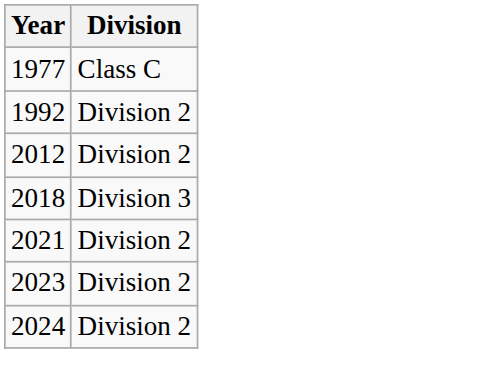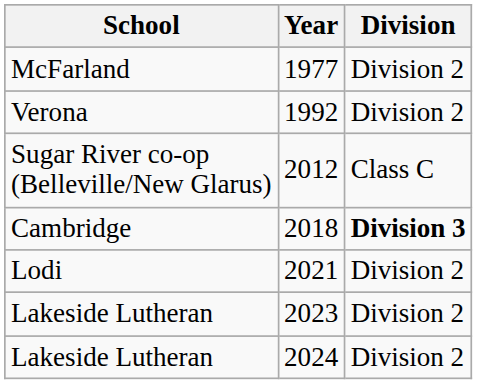+ column: School | McFarland | Verona | Sugar River co-op (Belleville/New Glarus) | Cambridge | Lodi | Lakeside Lutheran | Lakeside Lutheran
1977 | Division: Class C -> Division 2
2012 | Division: Division 2 -> Class C
2018 | Division: normal -> bold
